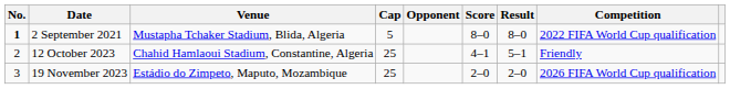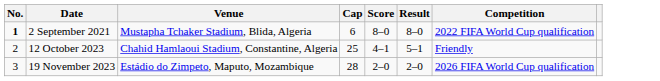- column: Opponent
2 September 2021 | Cap: 5 -> 6
19 November 2023 | Cap: 25 -> 28
